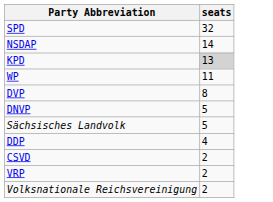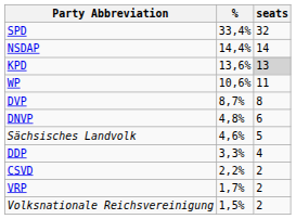+ column: % | 33,4% | 14,4% | 13,6% | 10,6% | 8,7% | 4,8% | 4,6% | 3,3% | 2,2% | 1,7% | 1,5%
DNVP | seats: 5 -> 6
